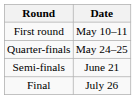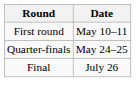- row: Semi-finals | June 21
